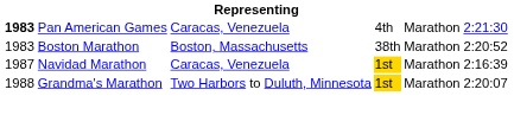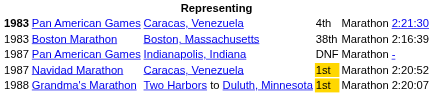Boston Marathon | column 6: 2:20:52 -> 2:16:39
+ row: 1987 | Pan American Games | Indianapolis, Indiana | DNF | Marathon | -
Navidad Marathon | column 6: 2:16:39 -> 2:20:52
